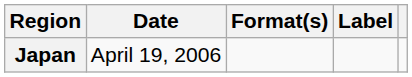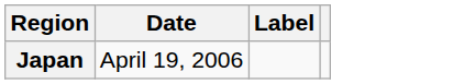- column: Format(s)
